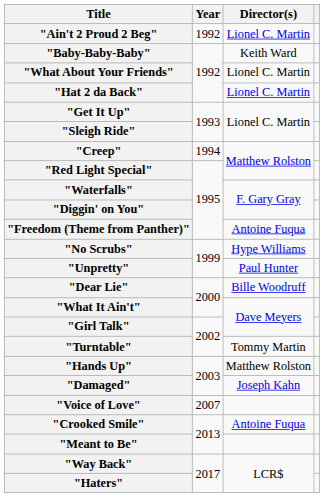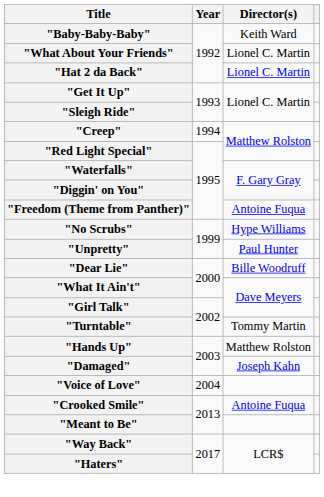- row: "Ain't 2 Proud 2 Beg" | 1992 | Lionel C. Martin
"Voice of Love" | Year: 2007 -> 2004
